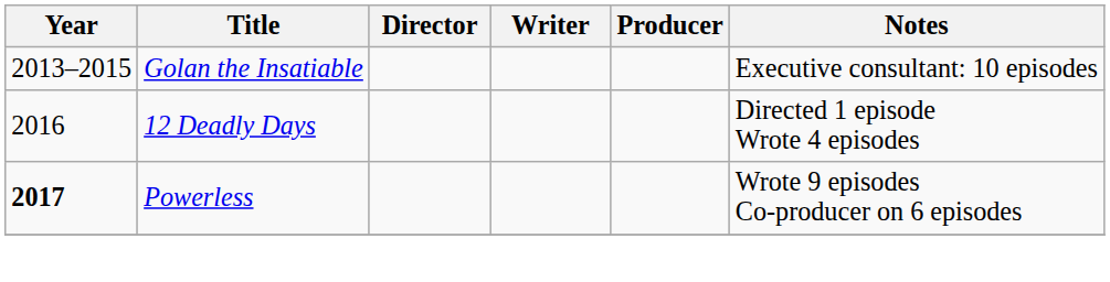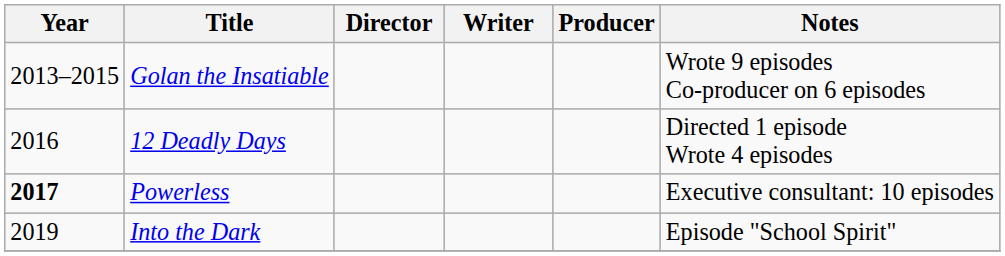Golan the Insatiable | Notes: Executive consultant: 10 episodes -> Wrote 9 episodes Co-producer on 6 episodes
Powerless | Notes: Wrote 9 episodes Co-producer on 6 episodes -> Executive consultant: 10 episodes
+ row: 2019 | Into the Dark | Episode "School Spirit"
